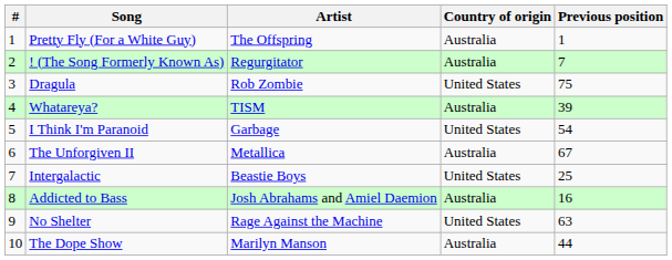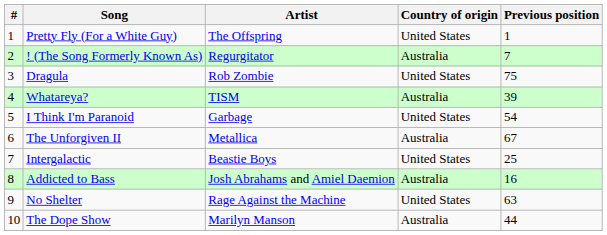Pretty Fly (For a White Guy) | Country of origin: Australia -> United States
